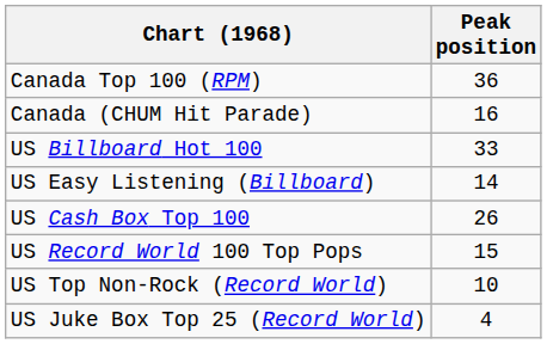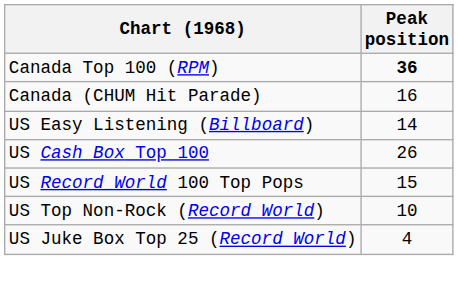Canada Top 100 (RPM) | Peak position: normal -> bold
- row: US Billboard Hot 100 | 33
